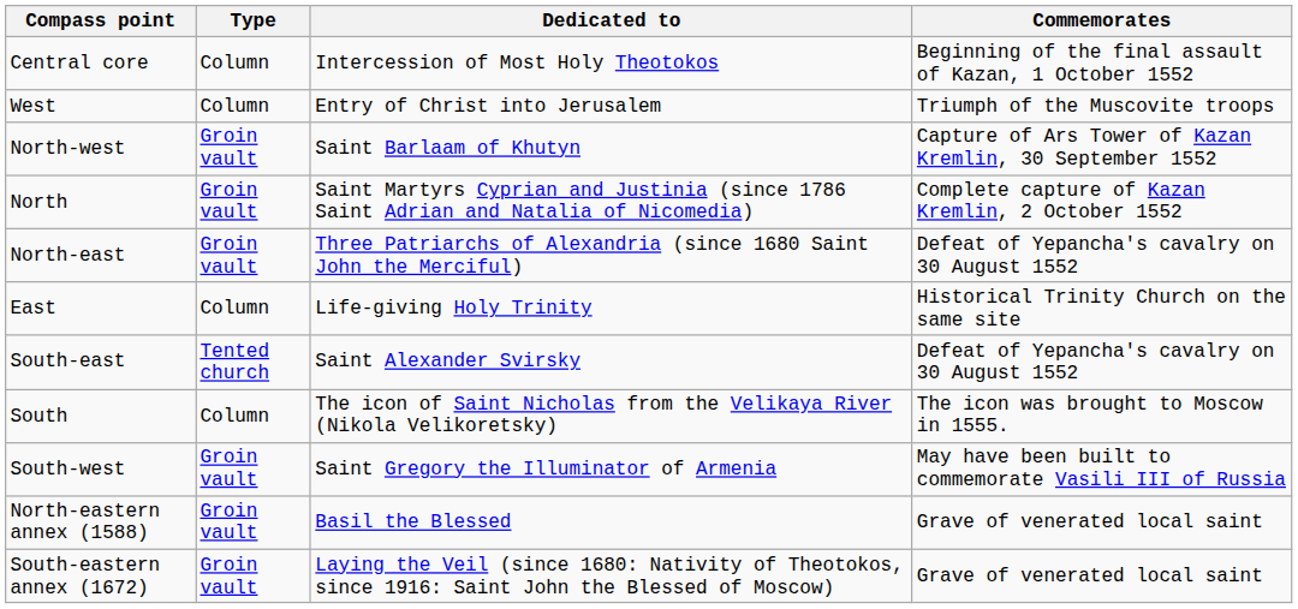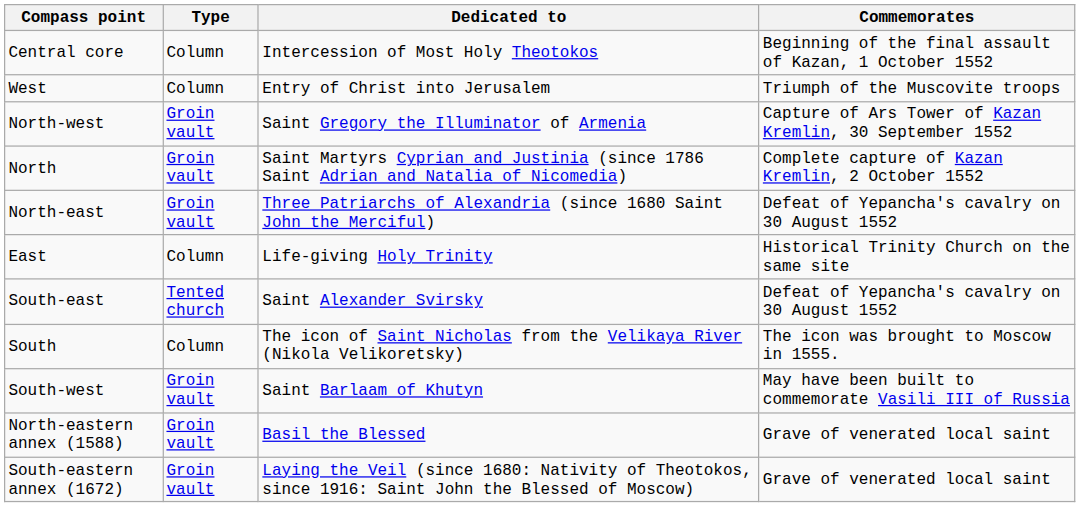North-west | Dedicated to: Saint Barlaam of Khutyn -> Saint Gregory the Illuminator of Armenia
South-west | Dedicated to: Saint Gregory the Illuminator of Armenia -> Saint Barlaam of Khutyn
